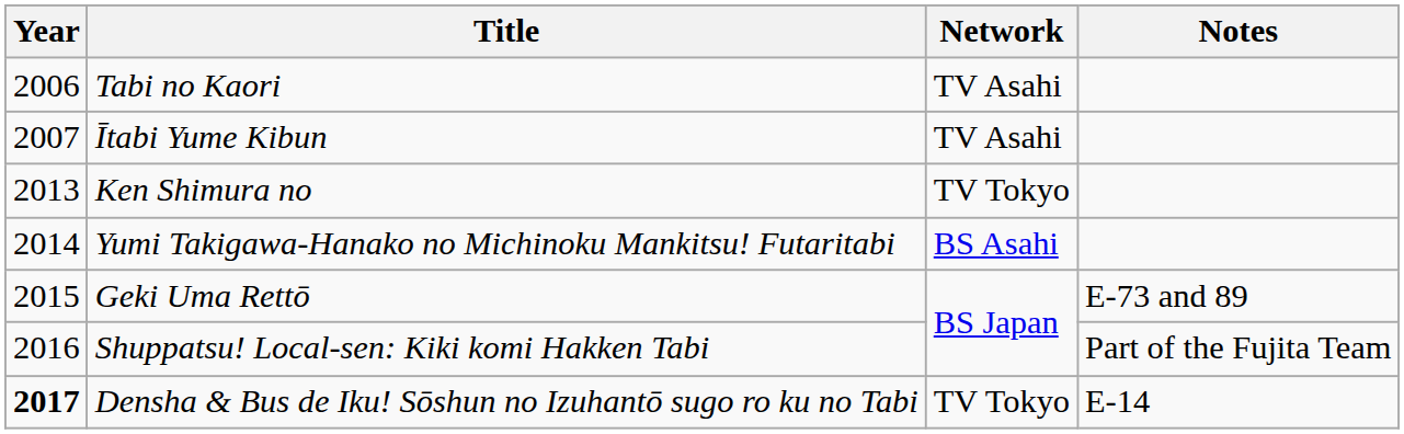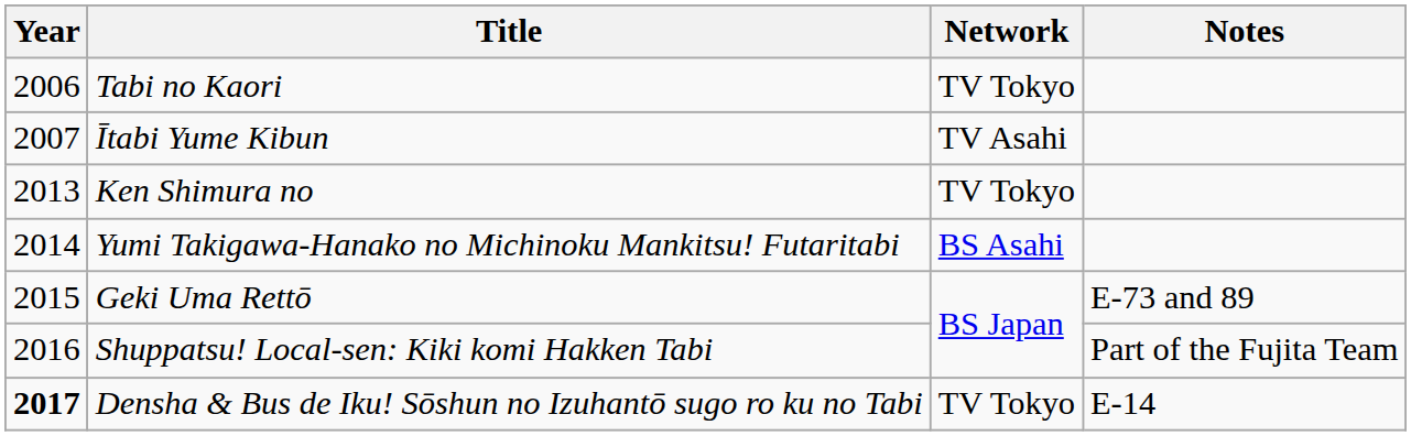Tabi no Kaori | Network: TV Asahi -> TV Tokyo
